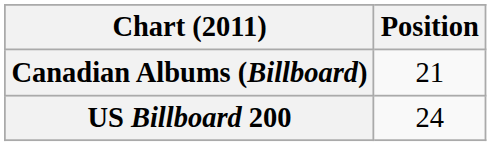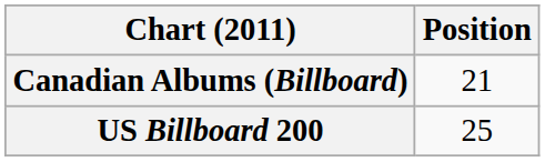US Billboard 200 | Position: 24 -> 25
